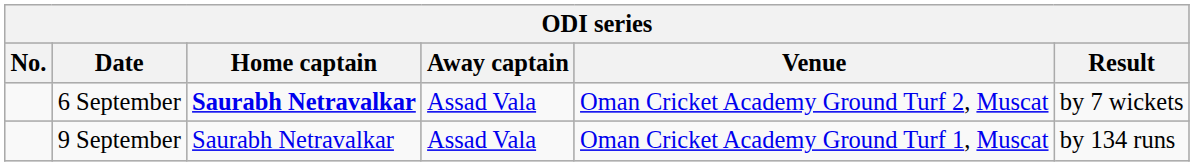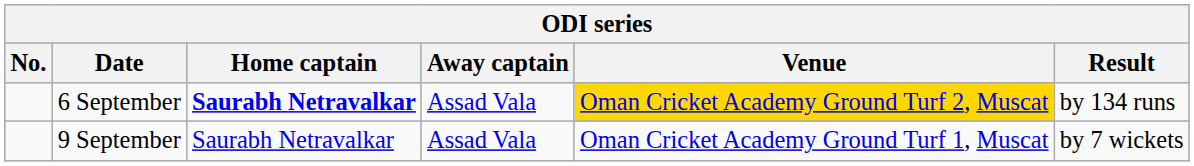6 September | Venue: no background -> gold background
6 September | Result: by 7 wickets -> by 134 runs
9 September | Result: by 134 runs -> by 7 wickets
